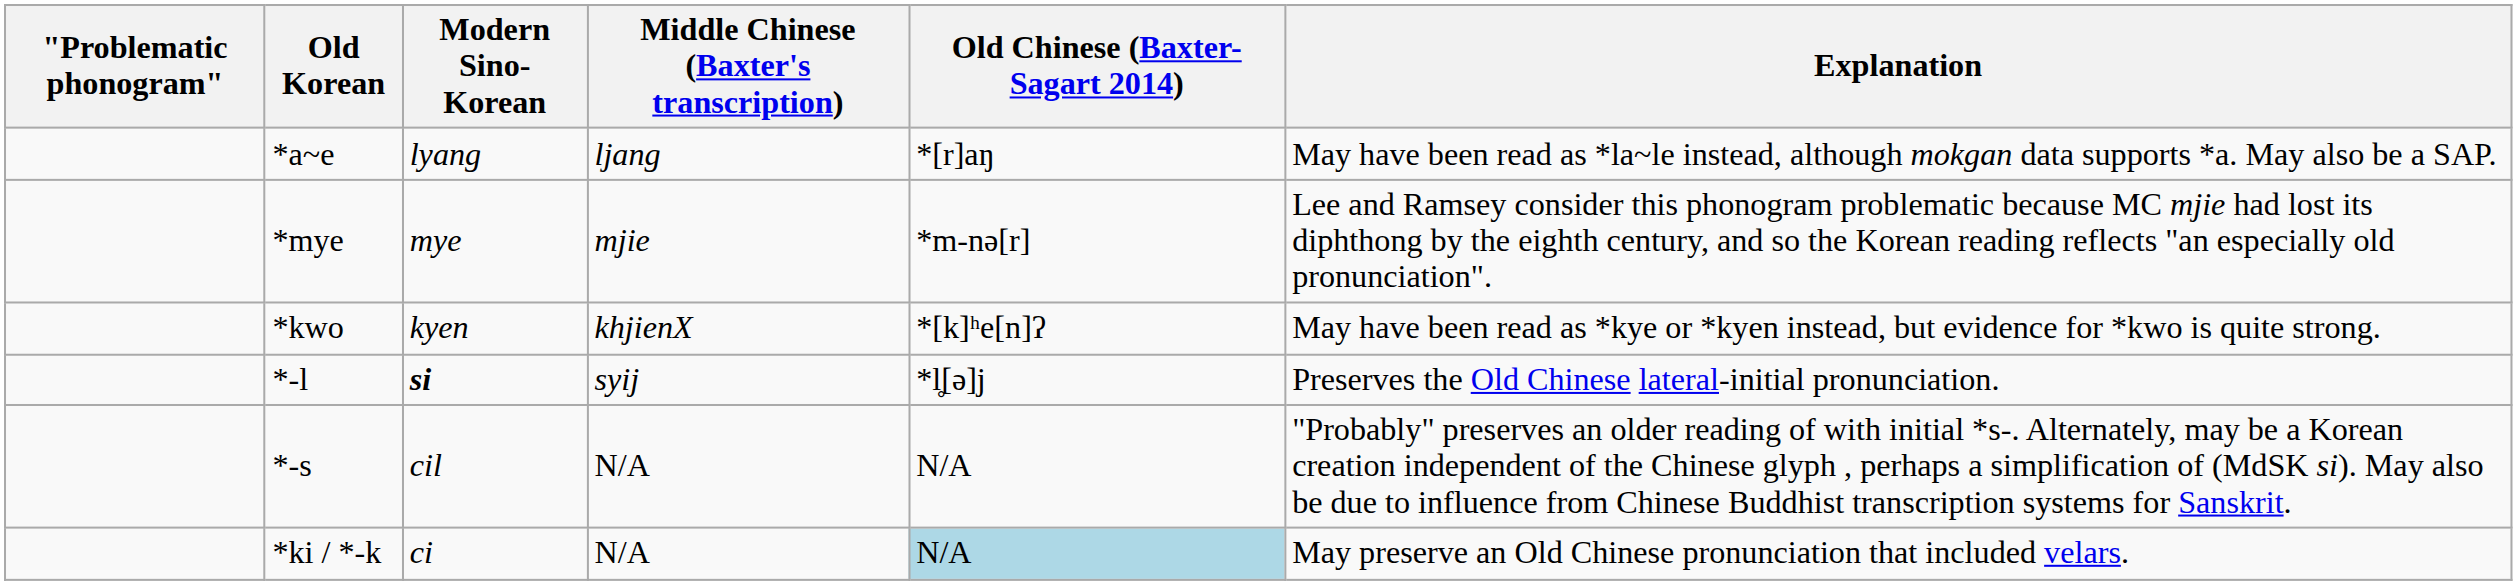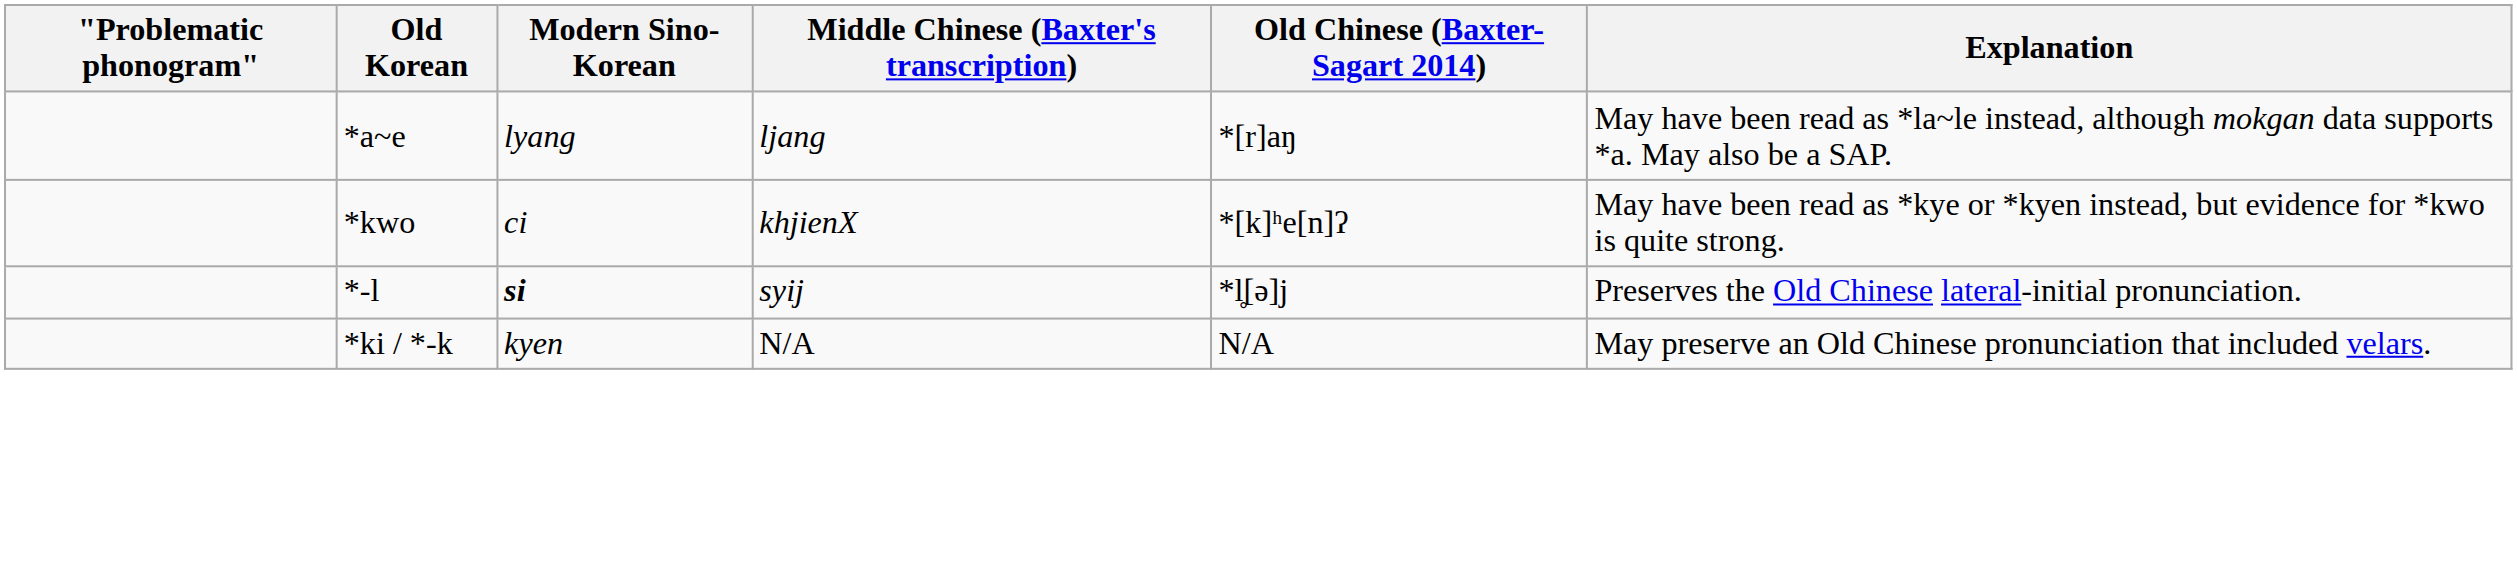- row: *mye | mye | mjie | *m-nə[r] | Lee and Ramsey consider this phonogram problematic because MC mjie had lost its diphthong by the eighth century, and so the Korean reading reflects "an especially old pronunciation".
*kwo | Modern Sino-Korean: kyen -> ci
- row: *-s | cil | N/A | N/A | "Probably" preserves an older reading of with initial *s-. Alternately, may be a Korean creation independent of the Chinese glyph , perhaps a simplification of (MdSK si). May also be due to influence from Chinese Buddhist transcription systems for Sanskrit.
*ki / *-k | Modern Sino-Korean: ci -> kyen
*ki / *-k | Old Chinese (Baxter-Sagart 2014): lightblue background -> no background
